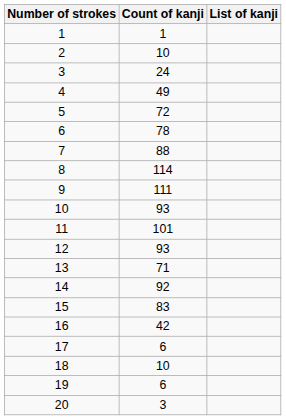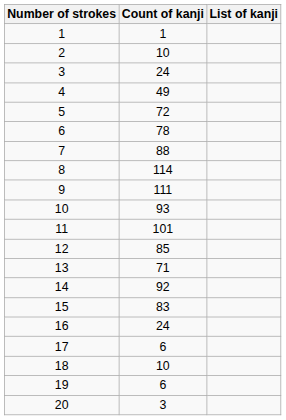12 | Count of kanji: 93 -> 85
16 | Count of kanji: 42 -> 24
